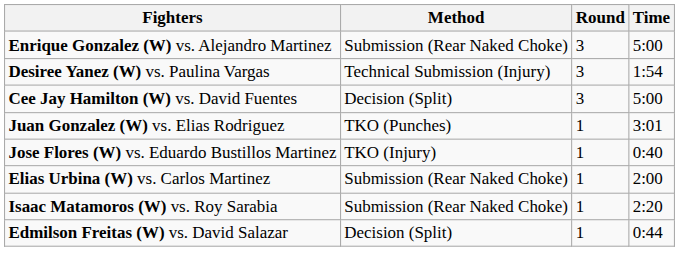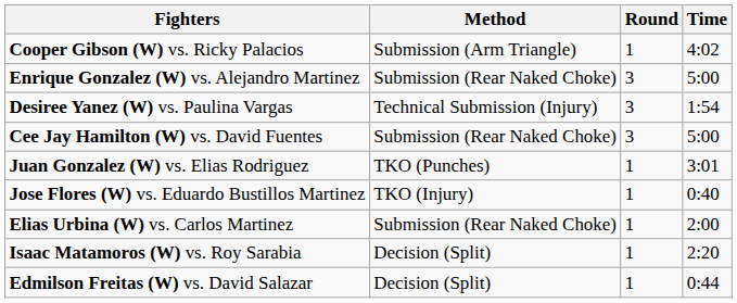+ row: Cooper Gibson (W) vs. Ricky Palacios | Submission (Arm Triangle) | 1 | 4:02
Cee Jay Hamilton (W) vs. David Fuentes | Method: Decision (Split) -> Submission (Rear Naked Choke)
Isaac Matamoros (W) vs. Roy Sarabia | Method: Submission (Rear Naked Choke) -> Decision (Split)
